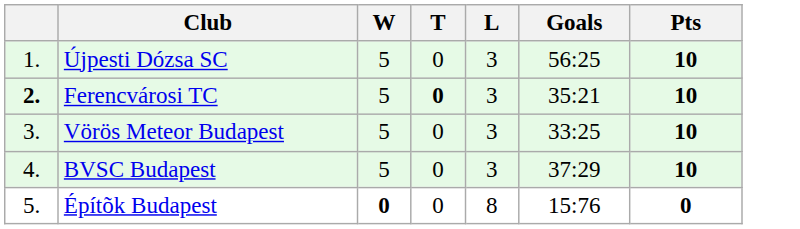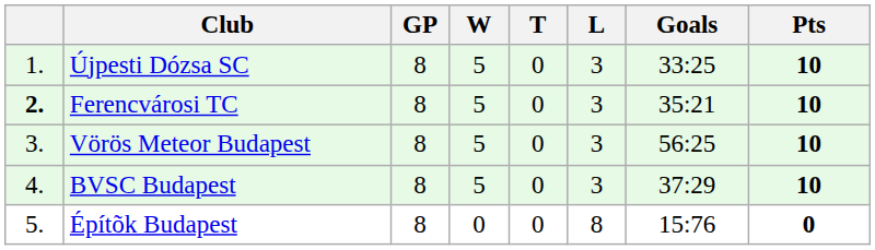+ column: GP | 8 | 8 | 8 | 8 | 8
Újpesti Dózsa SC | Goals: 56:25 -> 33:25
Ferencvárosi TC | T: bold -> normal
Vörös Meteor Budapest | Goals: 33:25 -> 56:25
Építõk Budapest | W: bold -> normal
